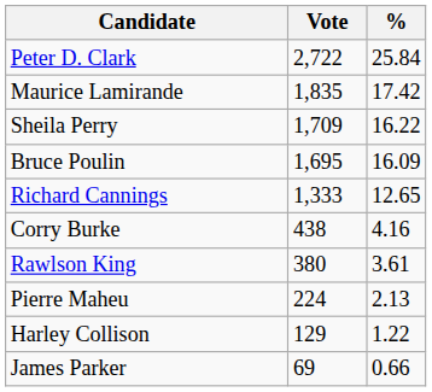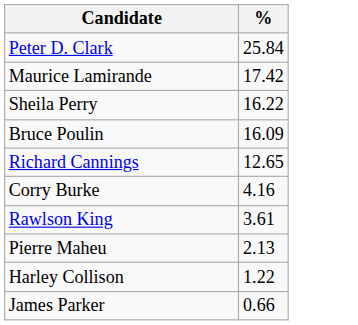- column: Vote | 2,722 | 1,835 | 1,709 | 1,695 | 1,333 | 438 | 380 | 224 | 129 | 69
